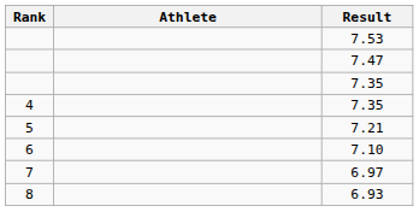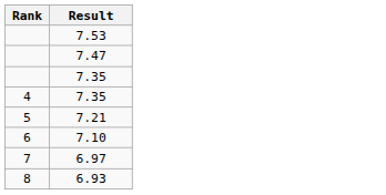- column: Athlete
